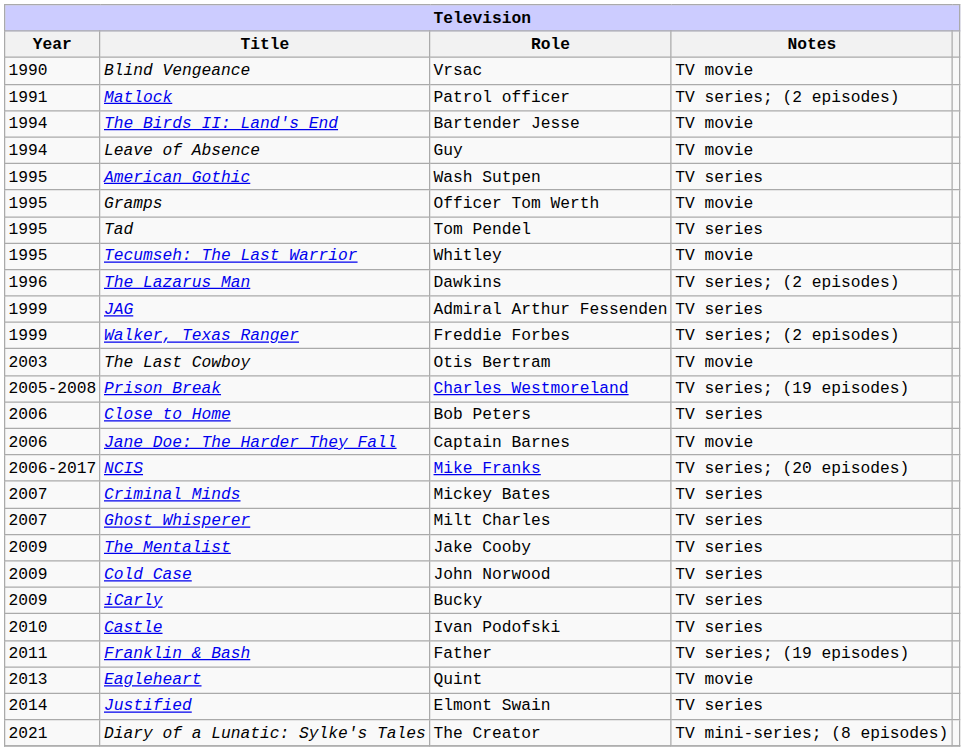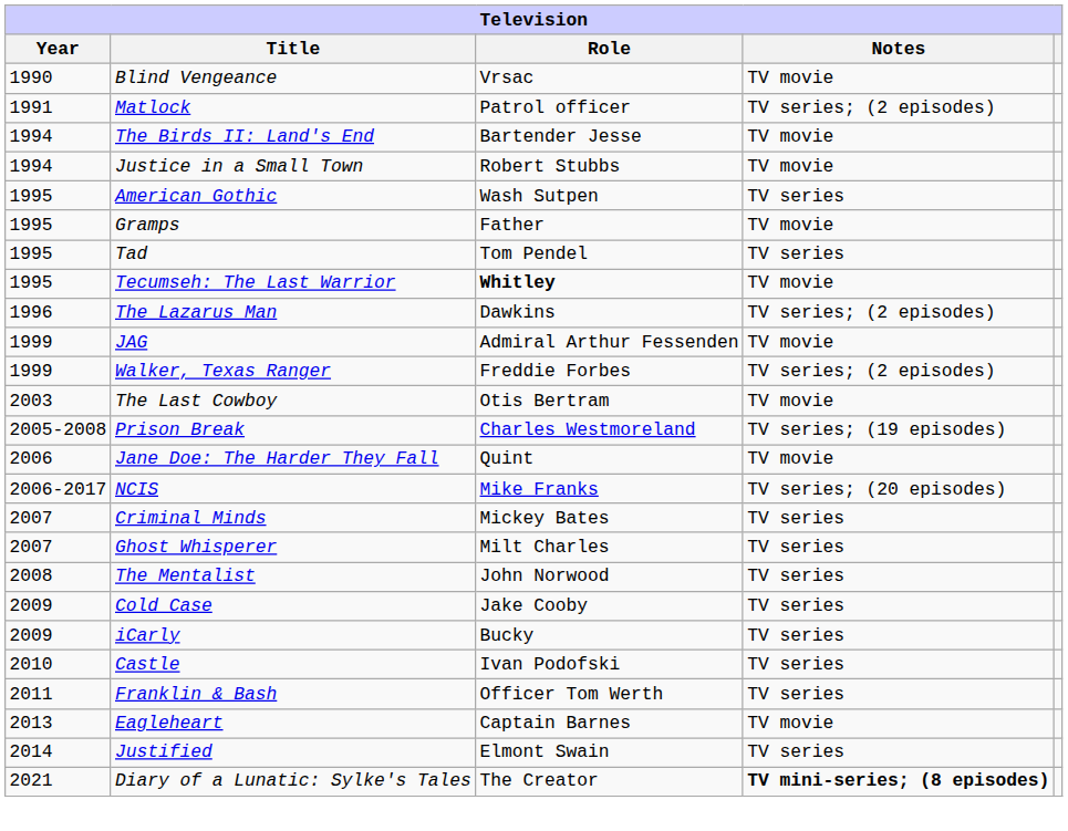+ row: 1994 | Justice in a Small Town | Robert Stubbs | TV movie
- row: 1994 | Leave of Absence | Guy | TV movie
Gramps | Role: Officer Tom Werth -> Father
Tecumseh: The Last Warrior | Role: normal -> bold
JAG | Notes: TV series -> TV movie
- row: 2006 | Close to Home | Bob Peters | TV series
Jane Doe: The Harder They Fall | Role: Captain Barnes -> Quint
The Mentalist | Year: 2009 -> 2008
The Mentalist | Role: Jake Cooby -> John Norwood
Cold Case | Role: John Norwood -> Jake Cooby
Franklin & Bash | Role: Father -> Officer Tom Werth
Franklin & Bash | Notes: TV series; (19 episodes) -> TV series
Eagleheart | Role: Quint -> Captain Barnes
Diary of a Lunatic: Sylke's Tales | Notes: normal -> bold
